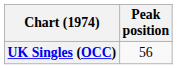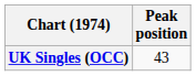UK Singles (OCC) | Peak position: 56 -> 43
